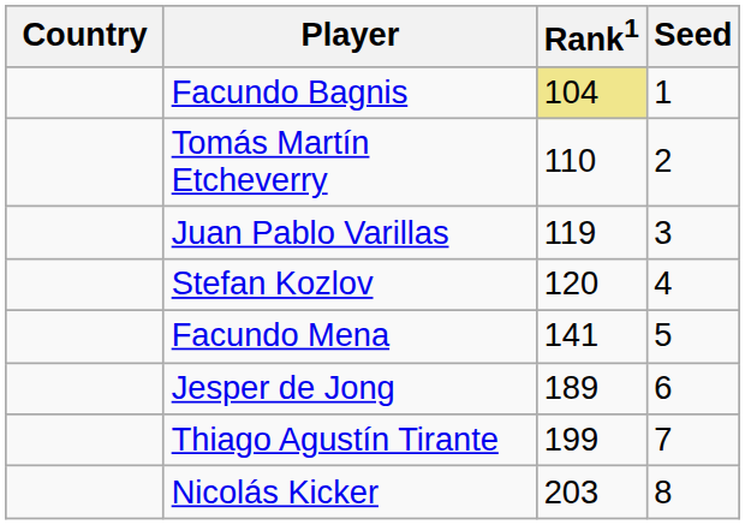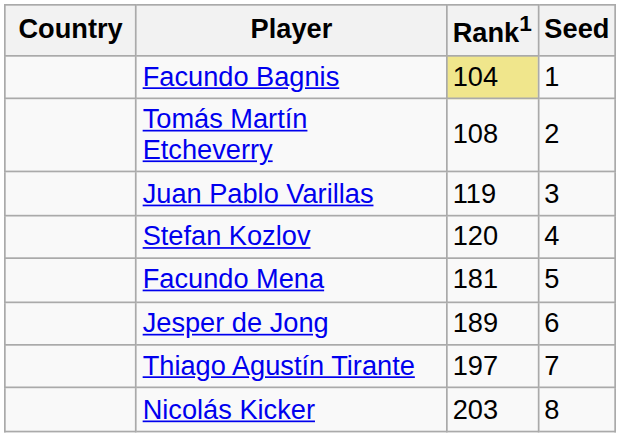Tomás Martín Etcheverry | Rank1: 110 -> 108
Facundo Mena | Rank1: 141 -> 181
Thiago Agustín Tirante | Rank1: 199 -> 197
